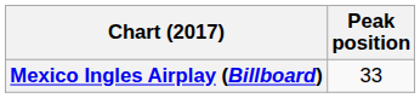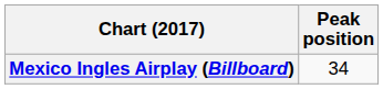Mexico Ingles Airplay (Billboard) | Peak position: 33 -> 34
